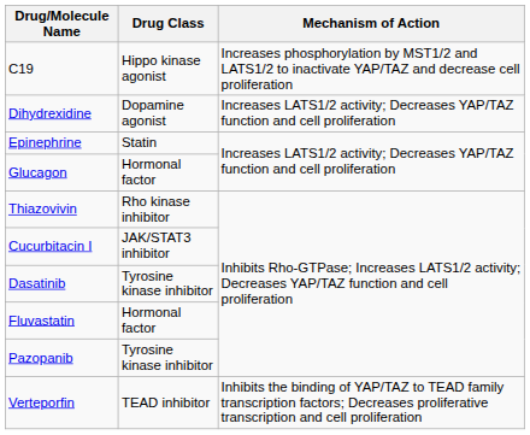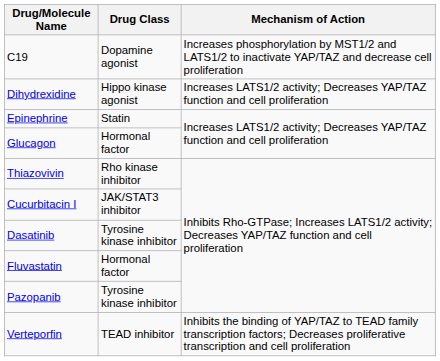C19 | Drug Class: Hippo kinase agonist -> Dopamine agonist
Dihydrexidine | Drug Class: Dopamine agonist -> Hippo kinase agonist
